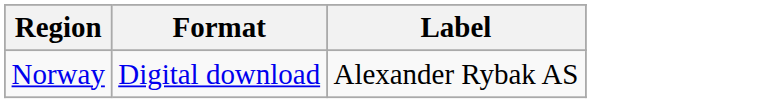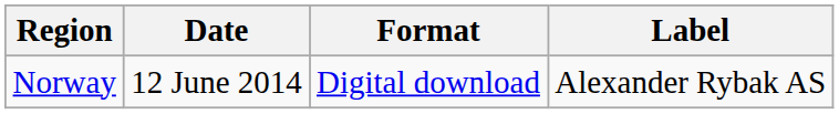+ column: Date | 12 June 2014
